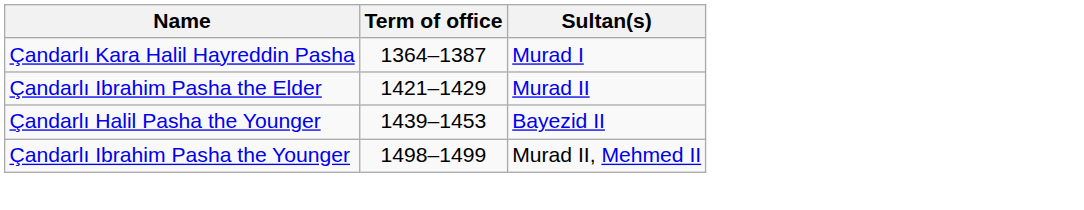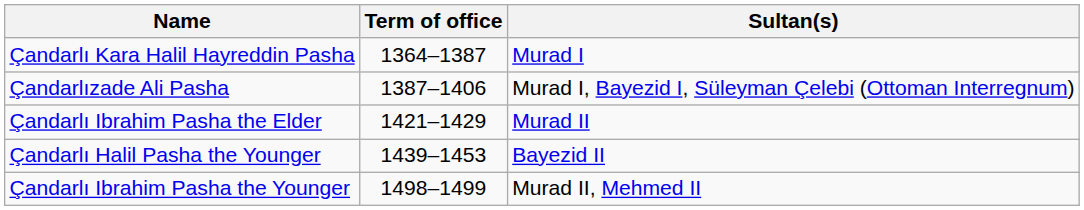+ row: Çandarlızade Ali Pasha | 1387–1406 | Murad I, Bayezid I, Süleyman Çelebi (Ottoman Interregnum)
